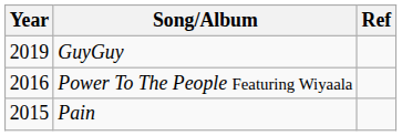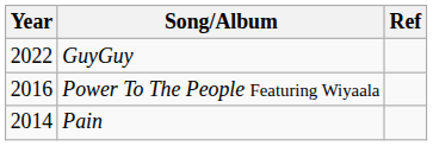GuyGuy | Year: 2019 -> 2022
Pain | Year: 2015 -> 2014
